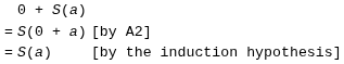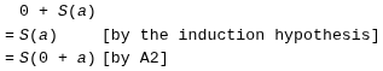rows swapped: S(0 + a) <-> S(a)
